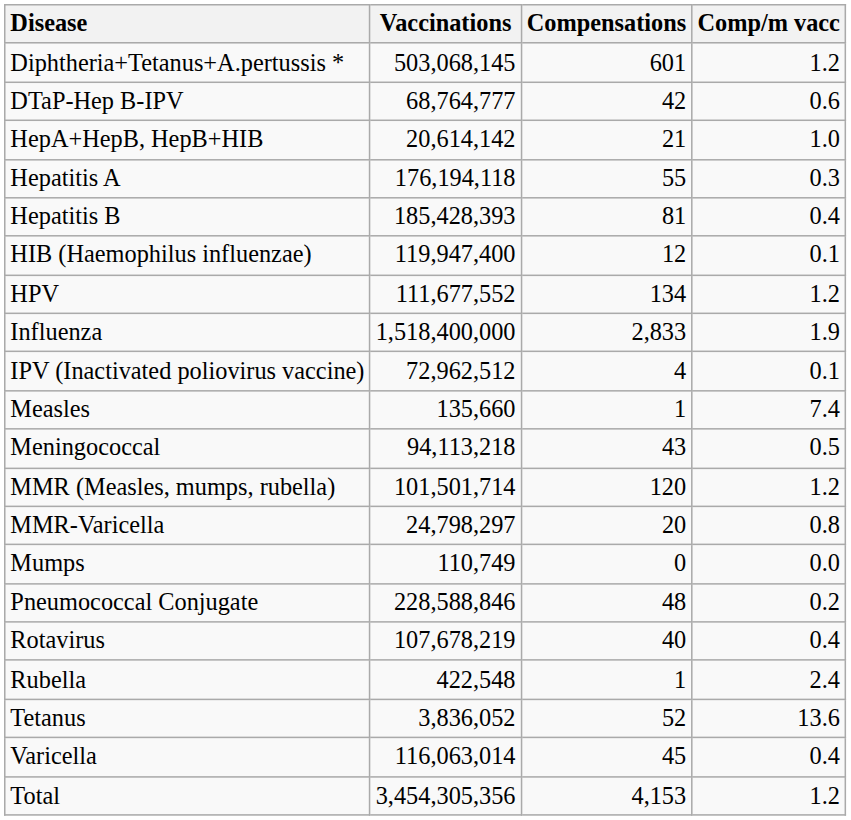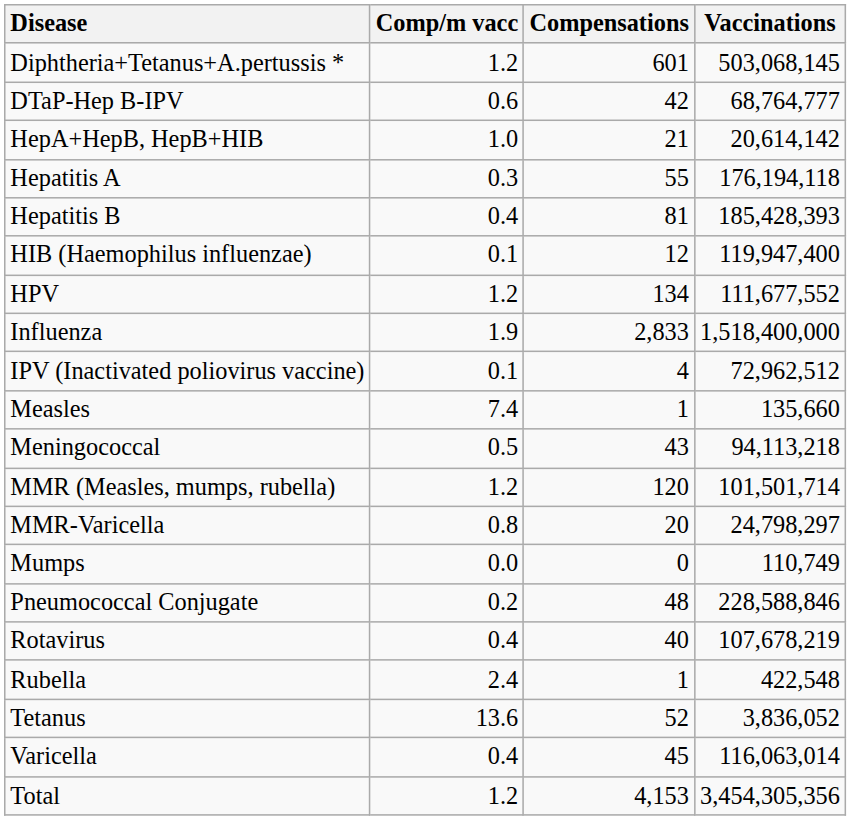columns swapped: Vaccinations <-> Comp/m vacc
